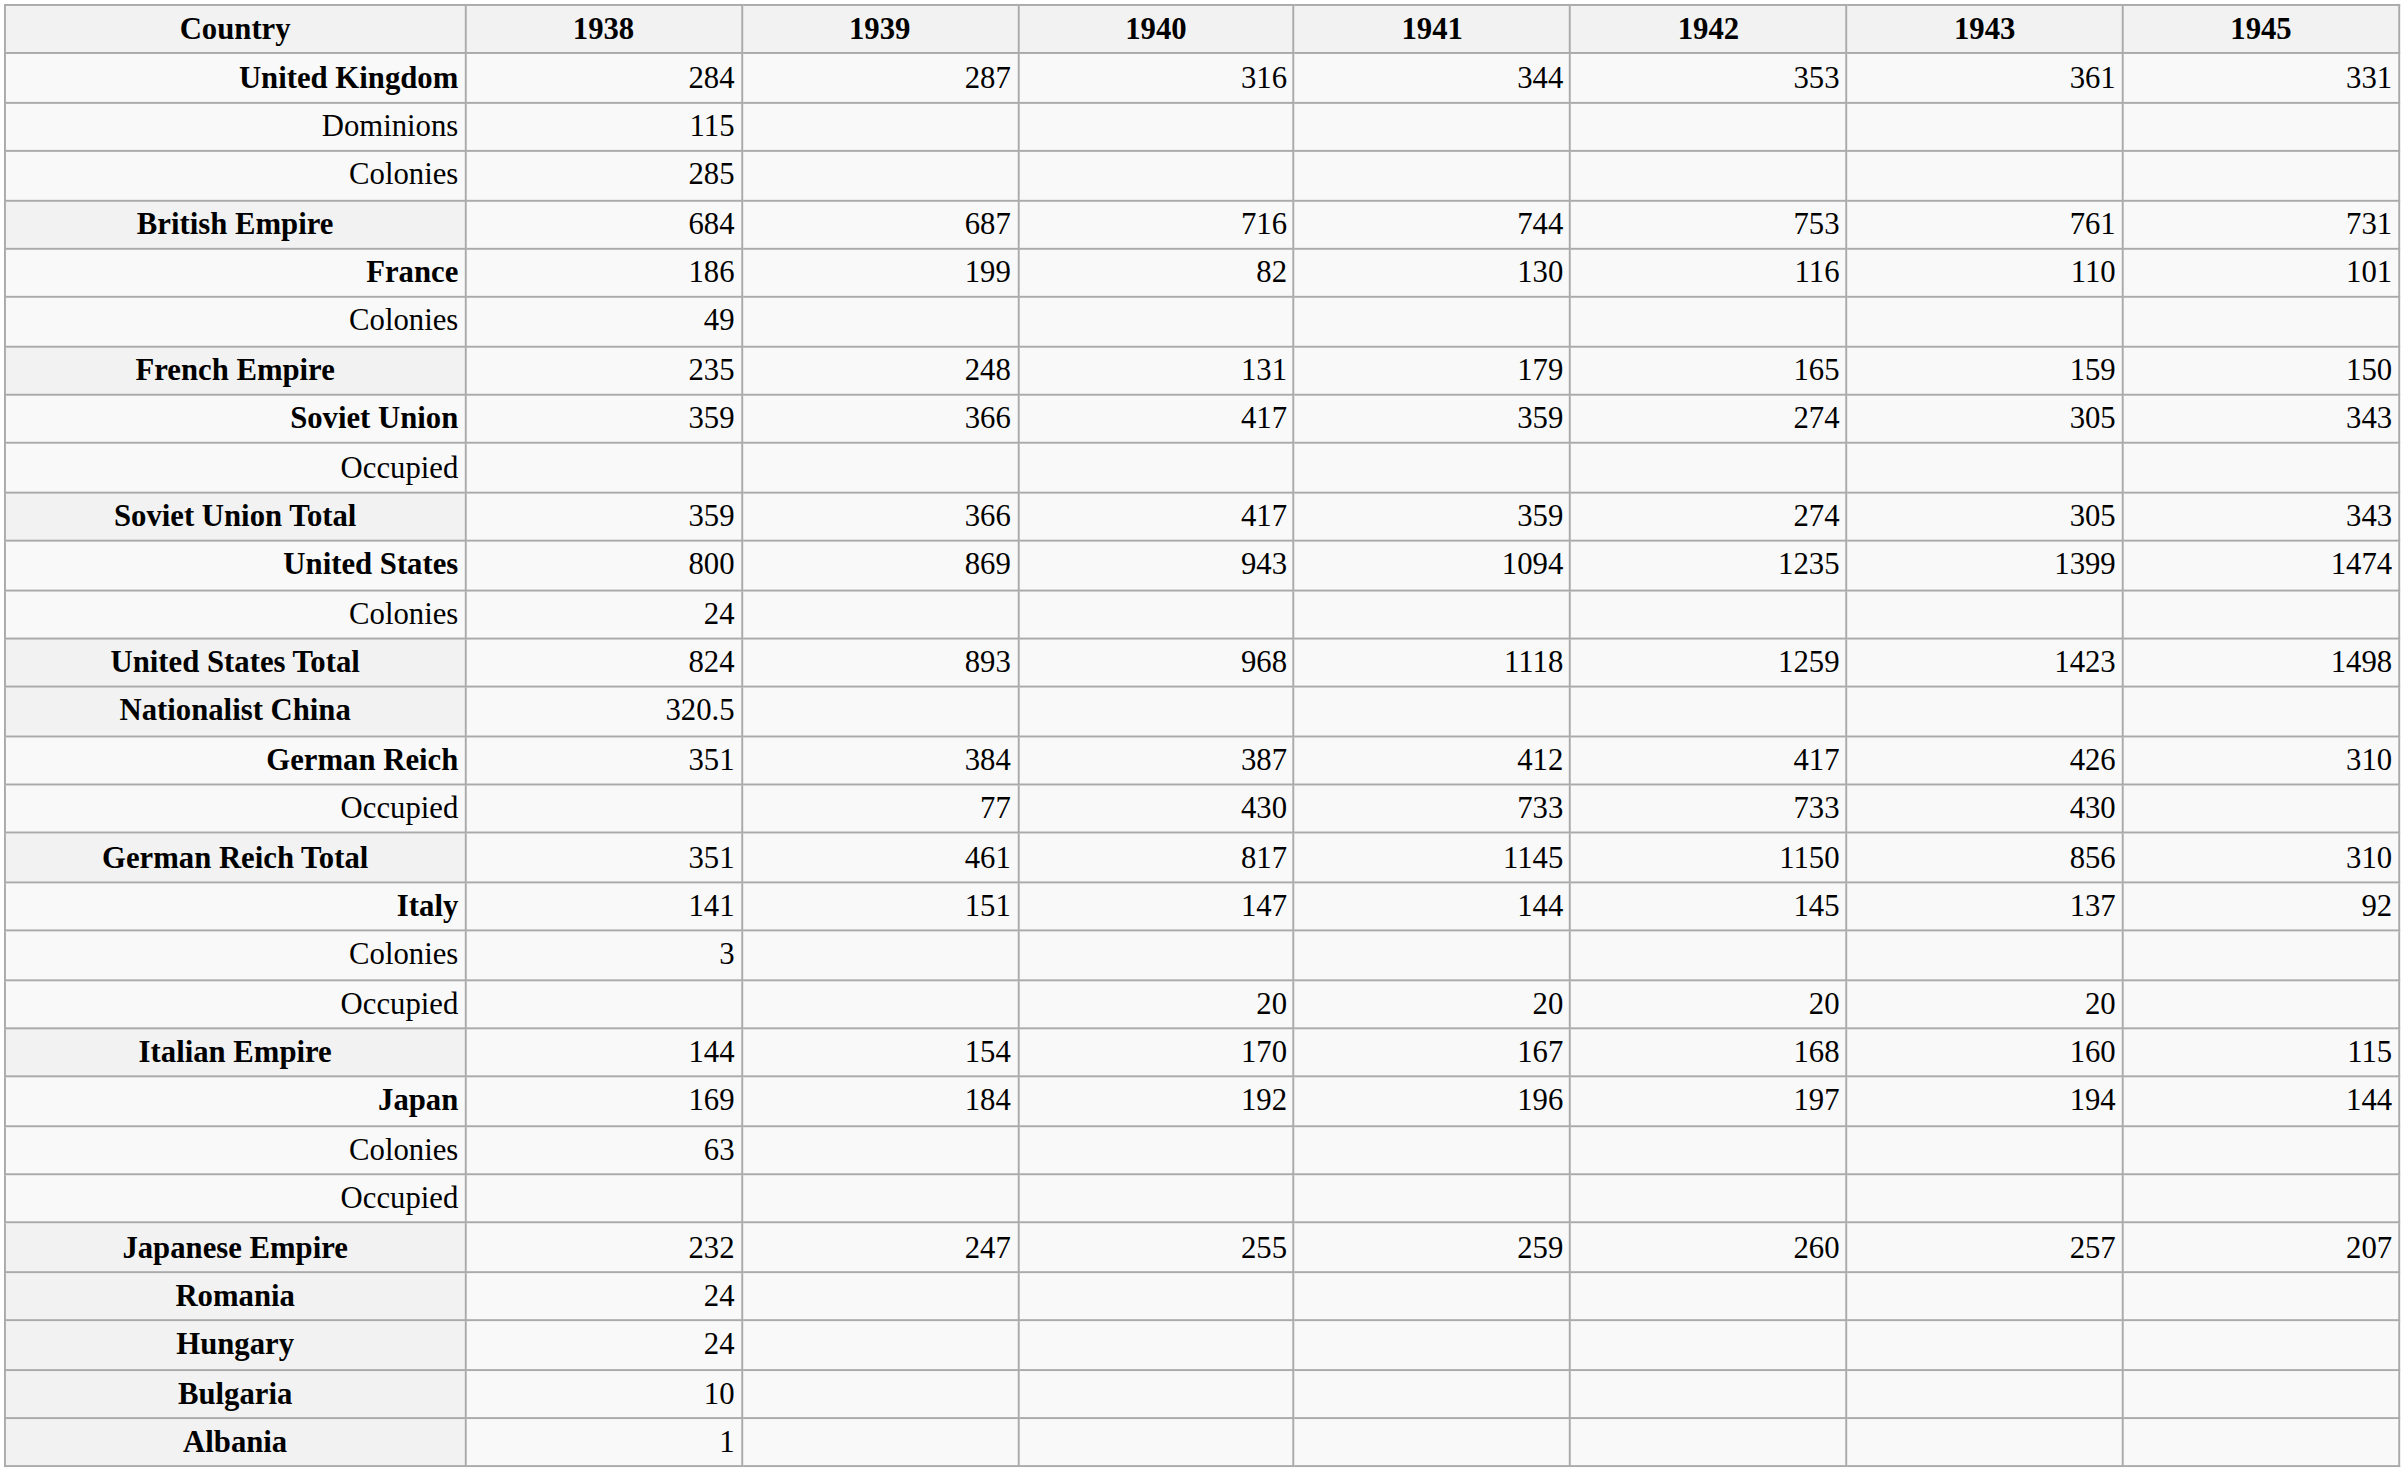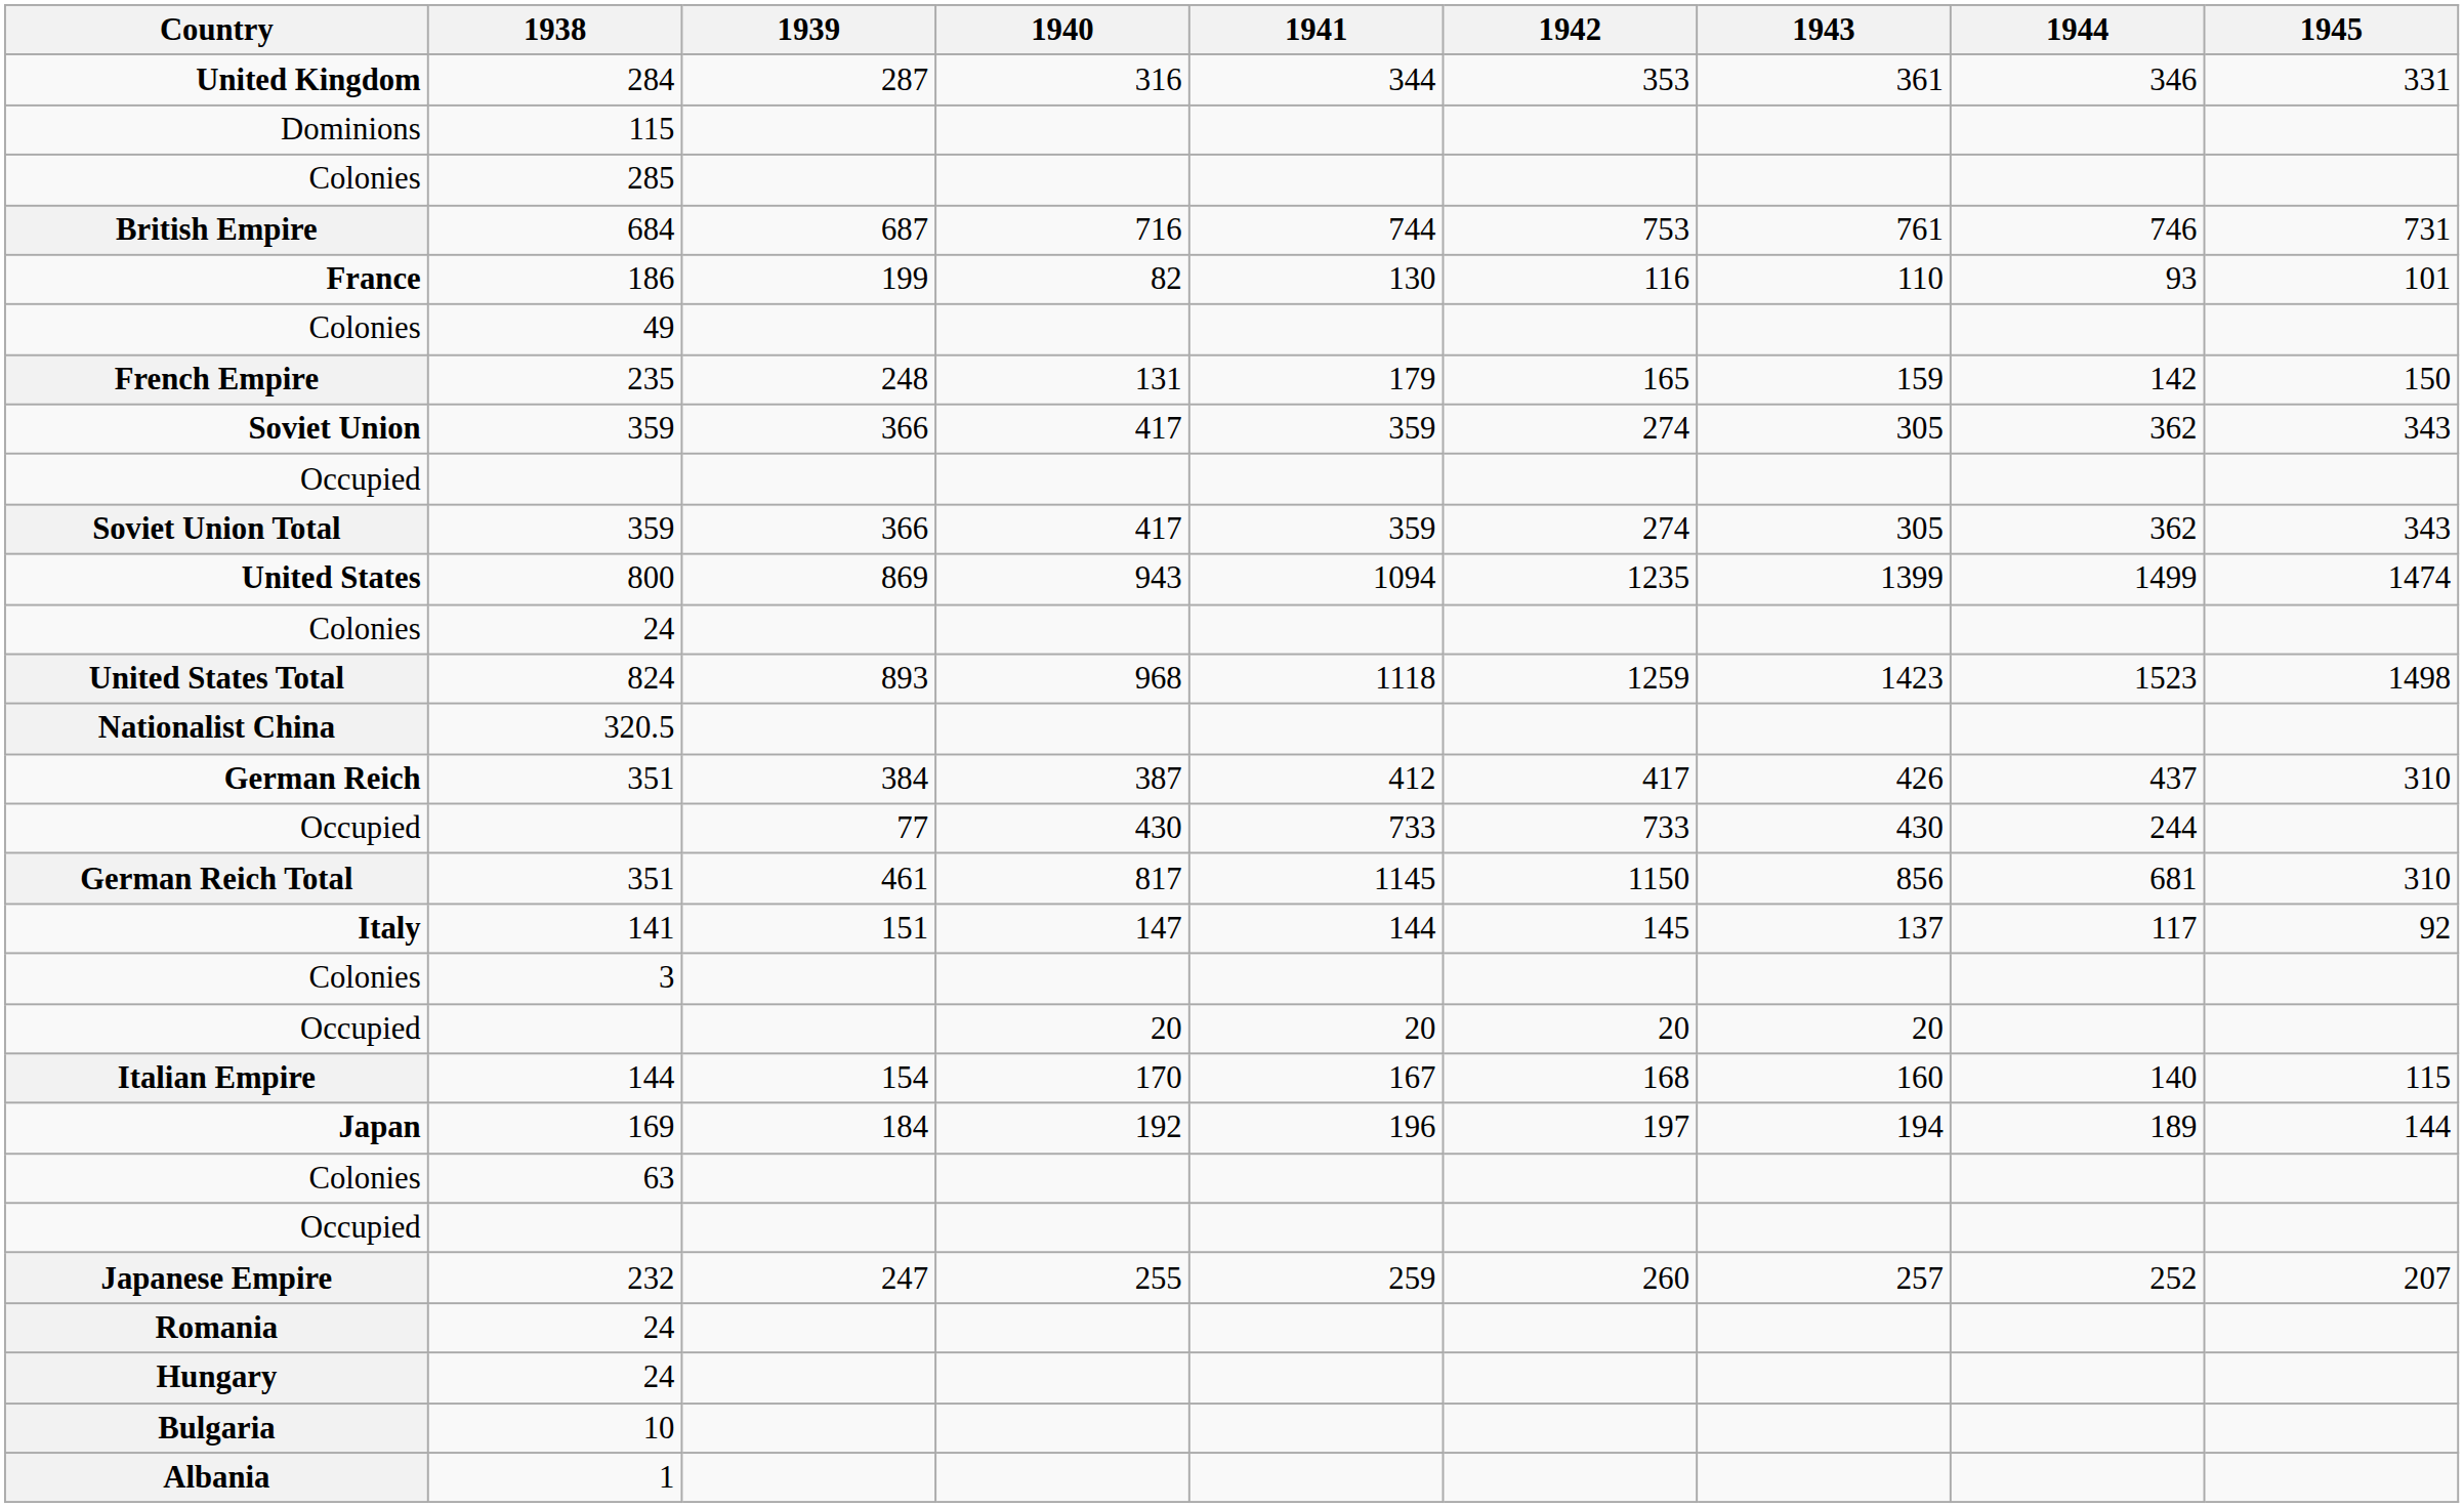+ column: 1944 | 346 | 746 | 93 | 142 | 362 | 362 | 1499 | 1523 | 437 | 244 | 681 | 117 | 140 | 189 | 252
